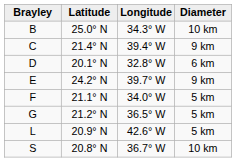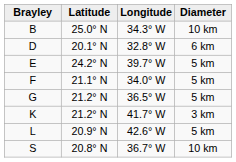- row: C | 21.4° N | 39.4° W | 9 km
E | Diameter: 9 km -> 5 km
+ row: K | 21.2° N | 41.7° W | 3 km
